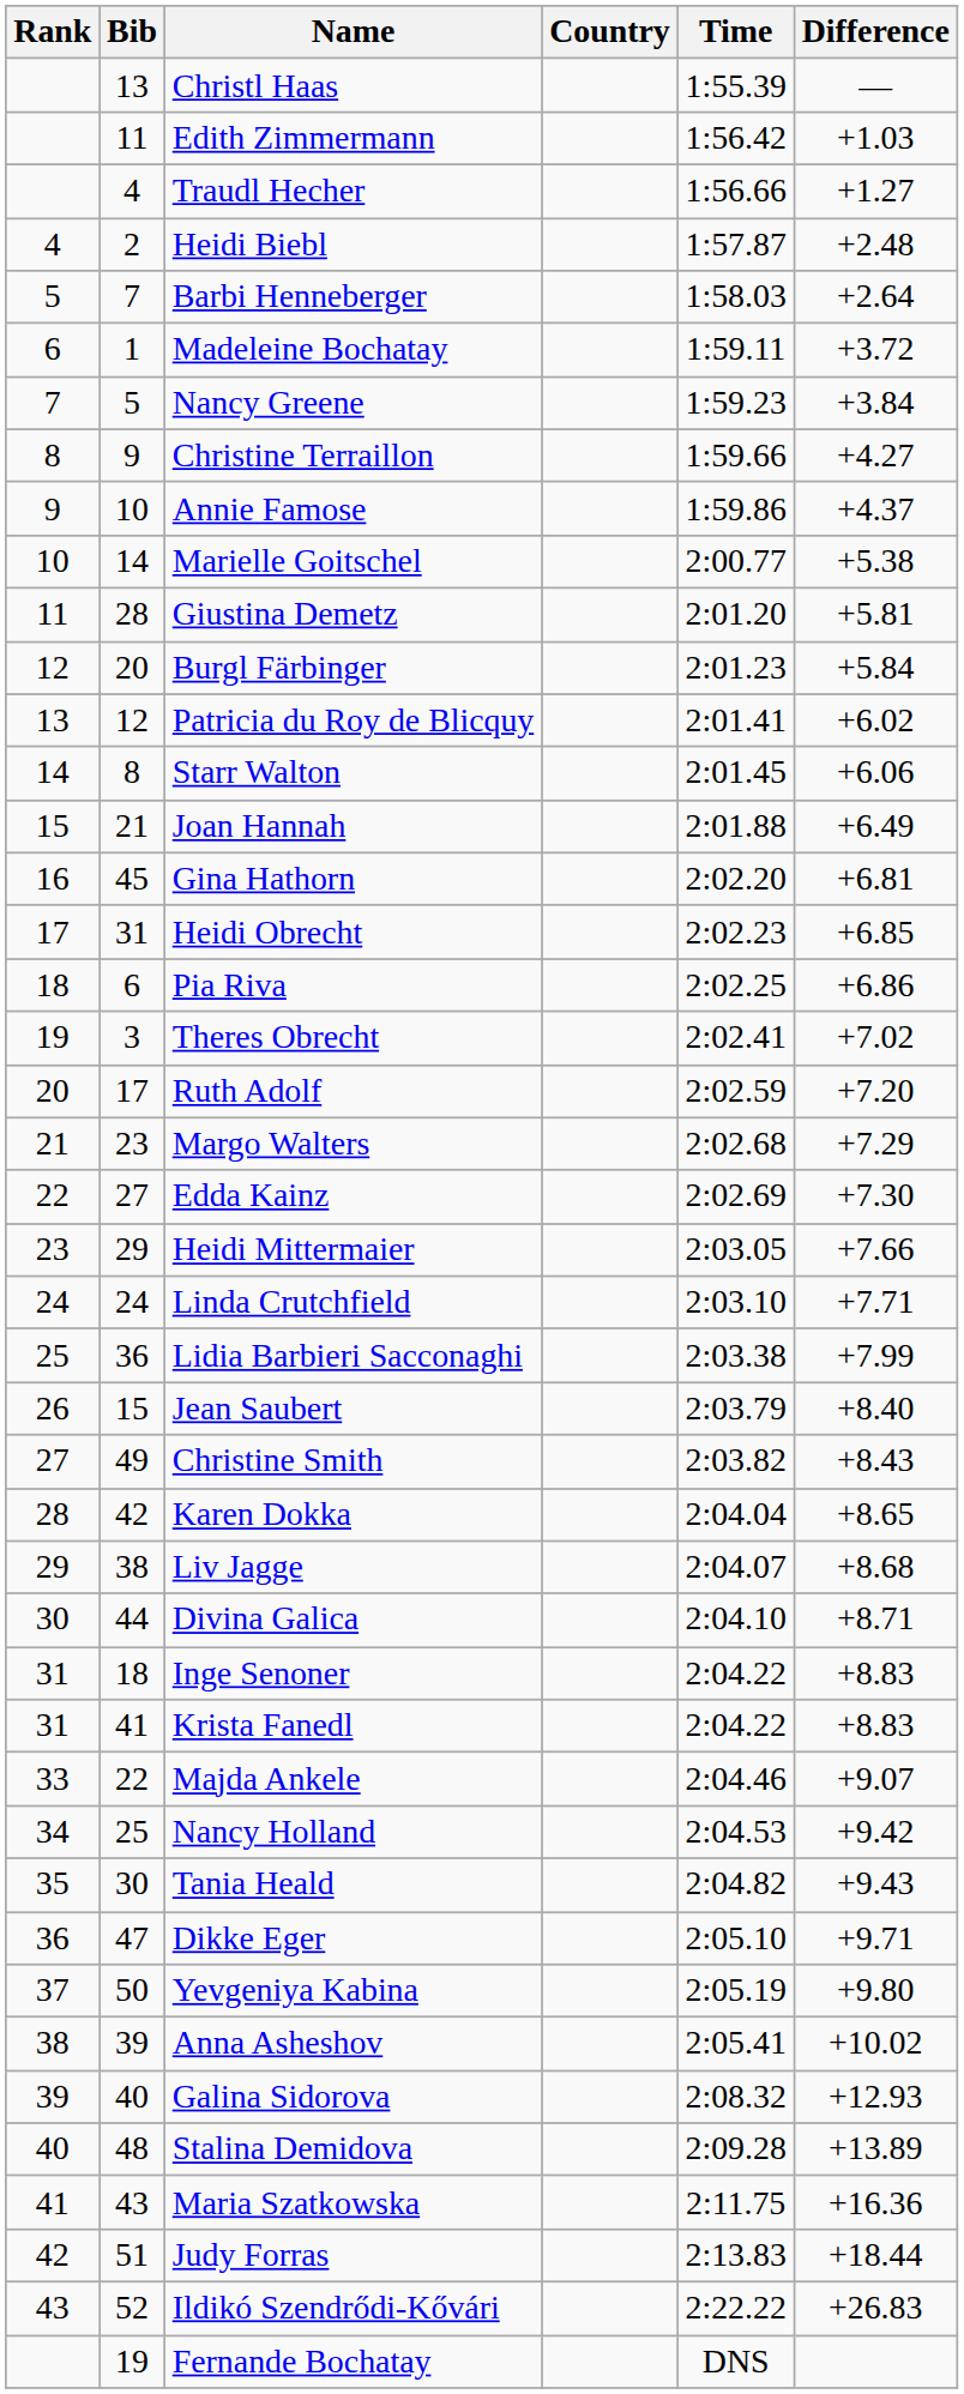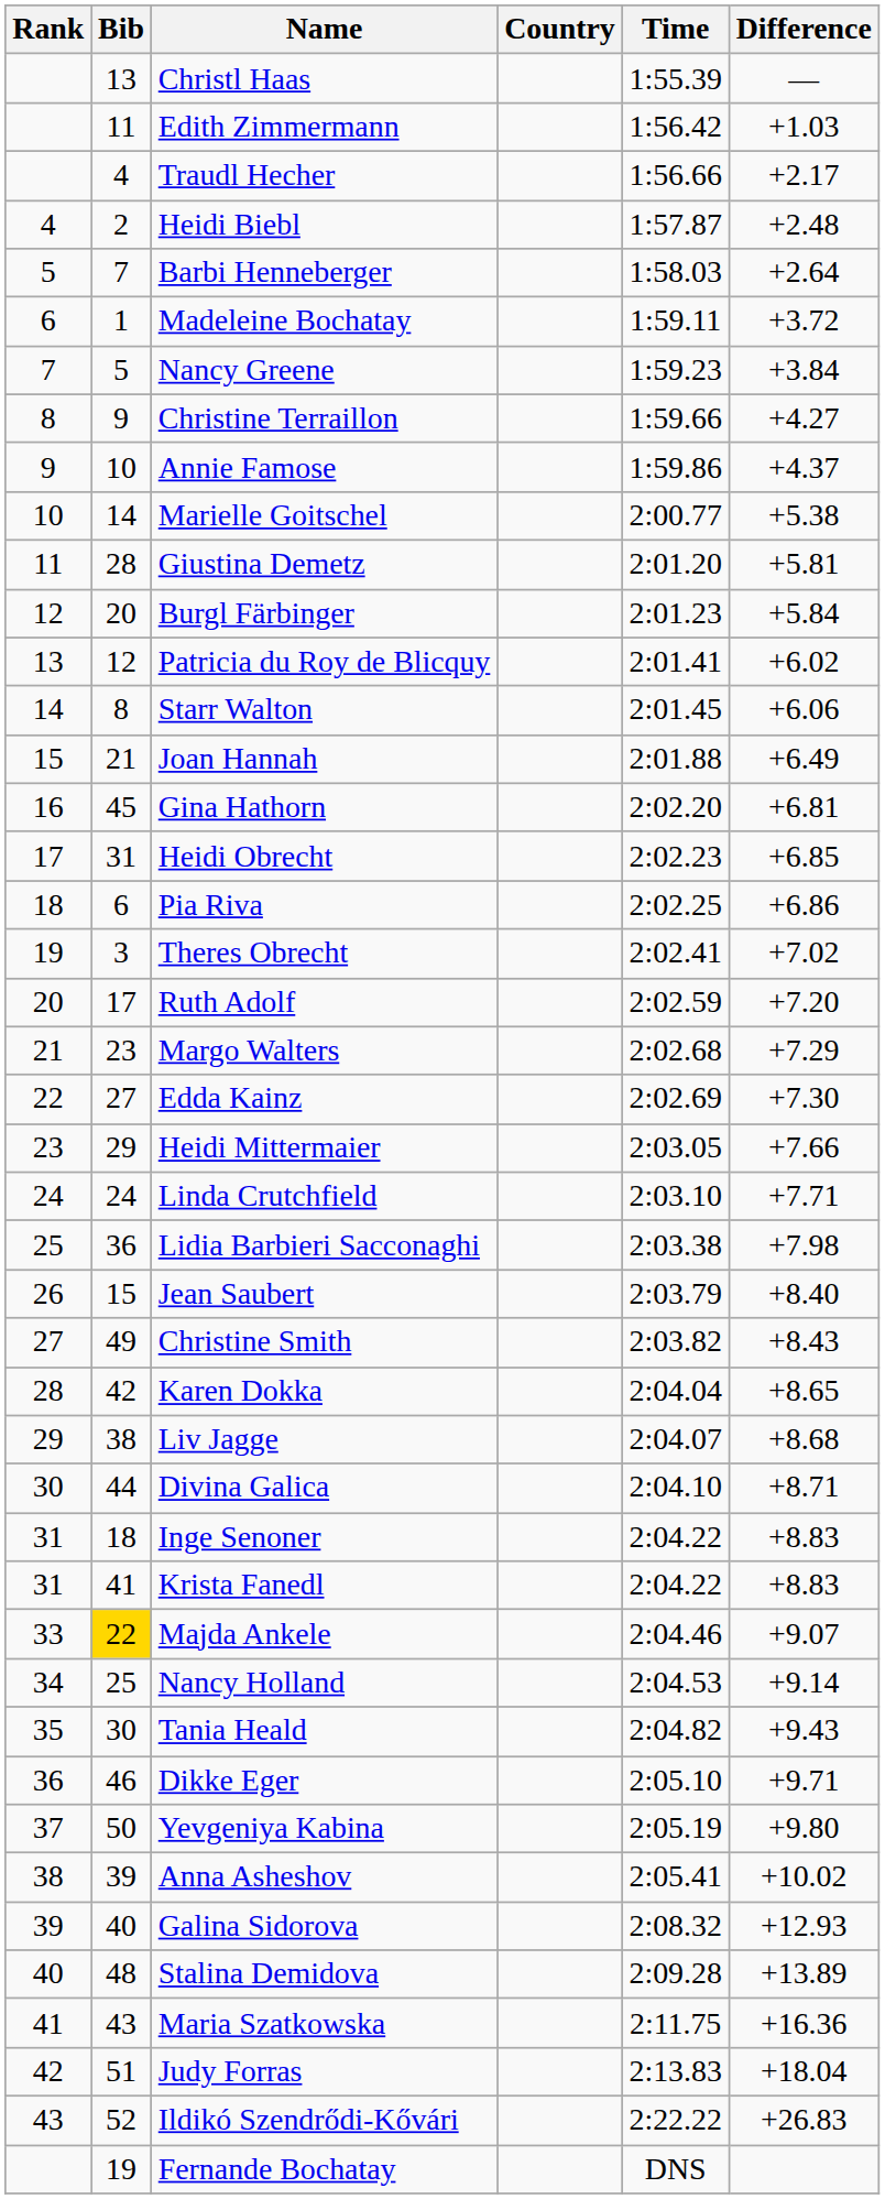Traudl Hecher | Difference: +1.27 -> +2.17
Lidia Barbieri Sacconaghi | Difference: +7.99 -> +7.98
Majda Ankele | Bib: no background -> gold background
Nancy Holland | Difference: +9.42 -> +9.14
Dikke Eger | Bib: 47 -> 46
Judy Forras | Difference: +18.44 -> +18.04
